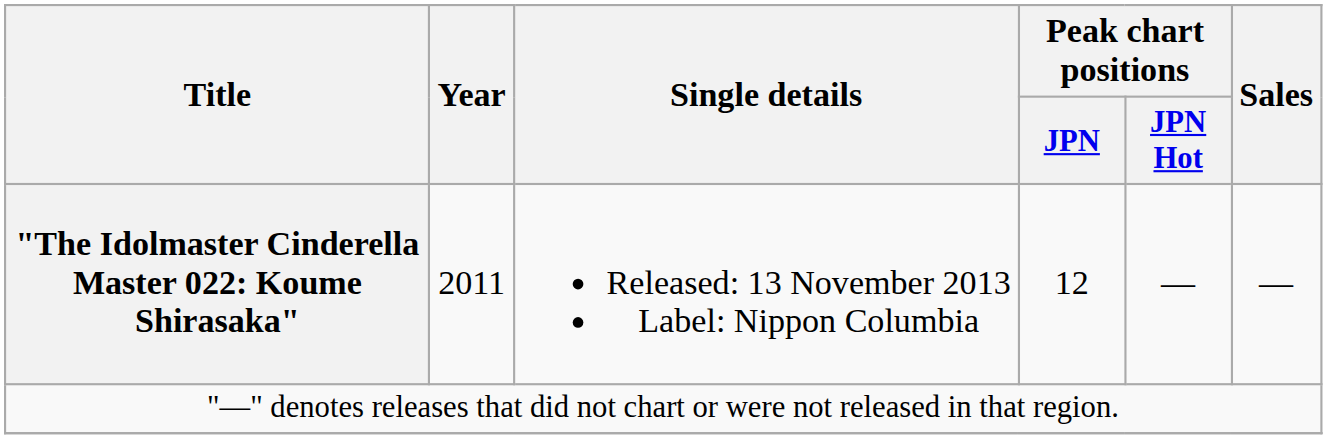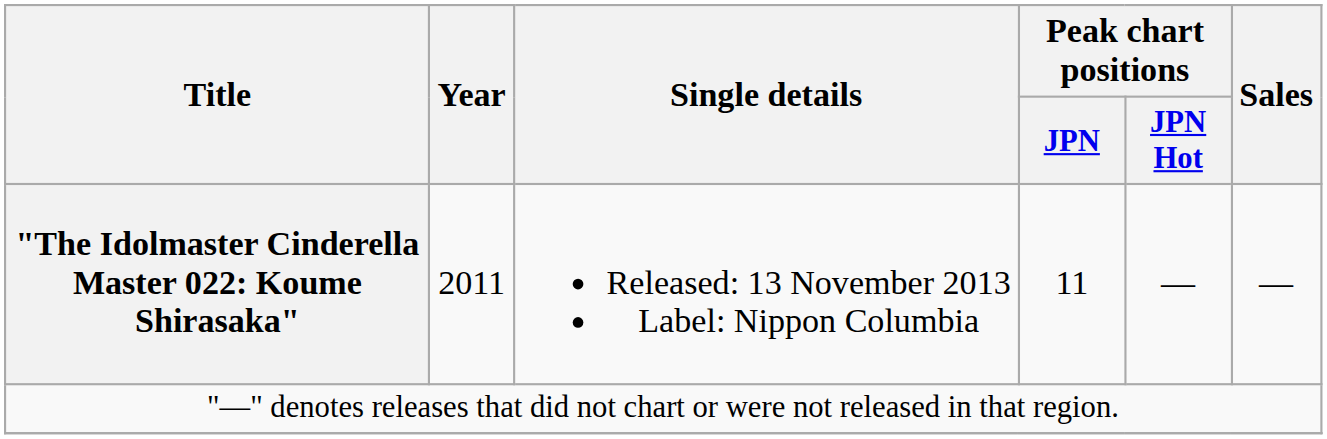"The Idolmaster Cinderella Master 022: Koume Shirasaka" | Peak chart positions / JPN: 12 -> 11
